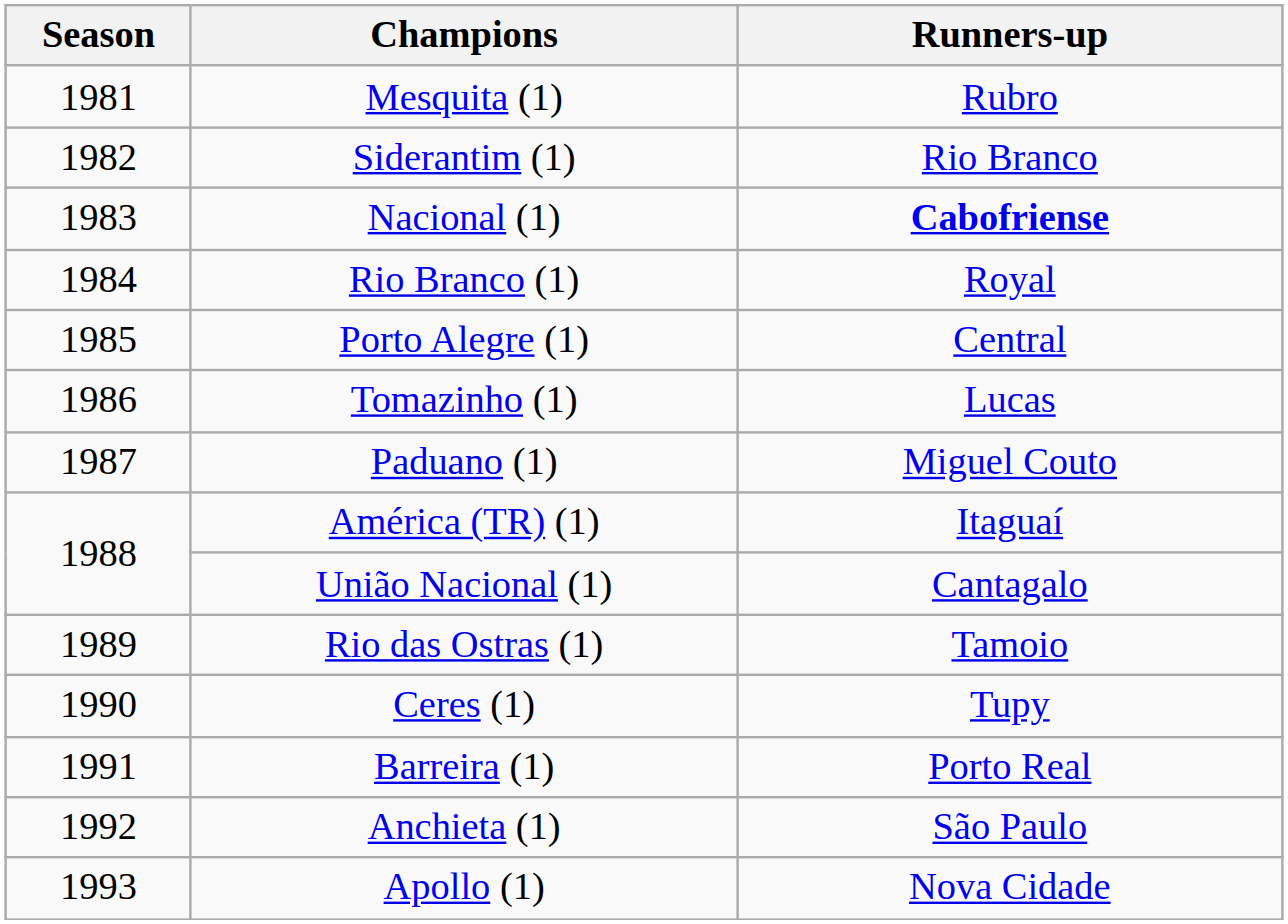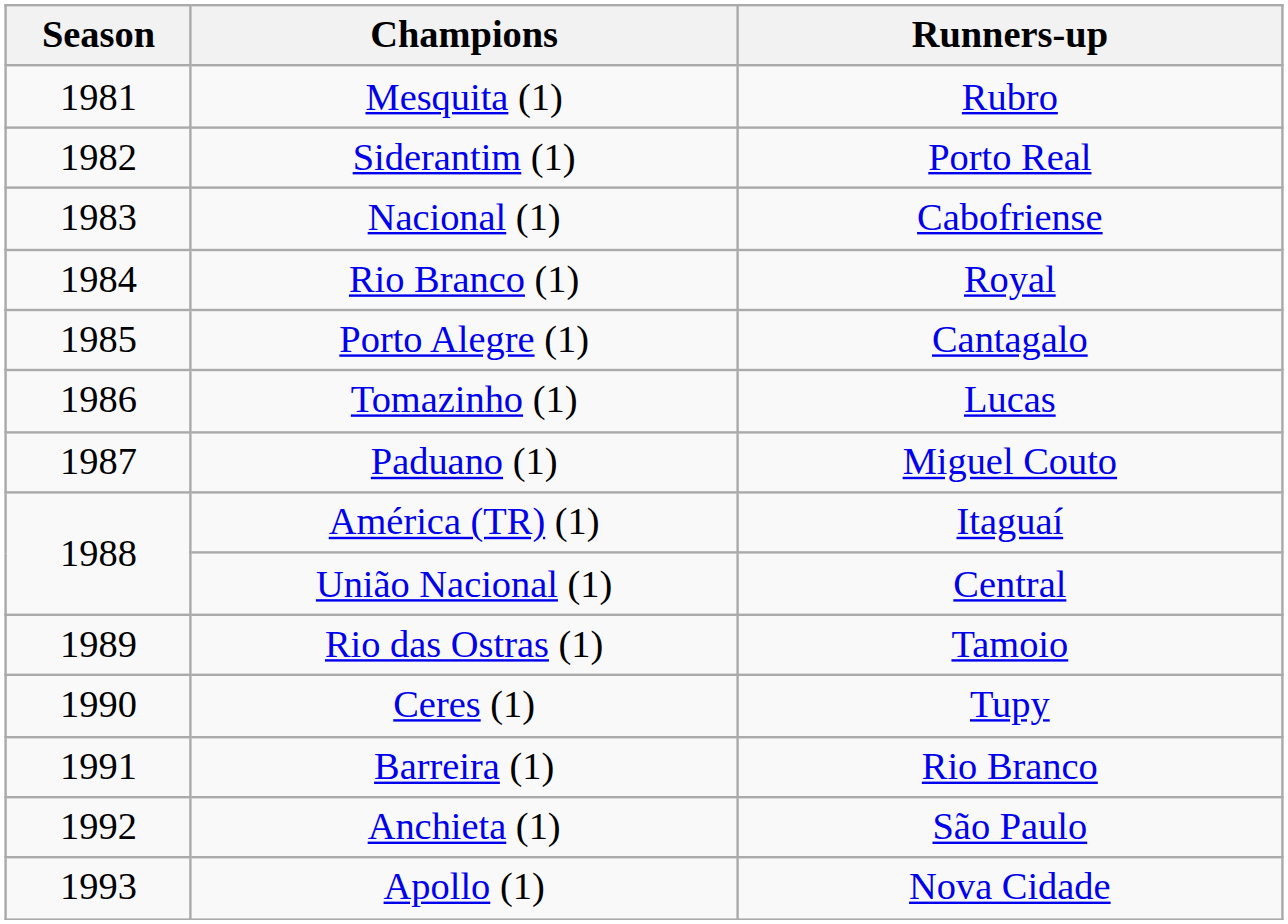Siderantim (1) | Runners-up: Rio Branco -> Porto Real
Nacional (1) | Runners-up: bold -> normal
Porto Alegre (1) | Runners-up: Central -> Cantagalo
União Nacional (1) | Runners-up: Cantagalo -> Central
Barreira (1) | Runners-up: Porto Real -> Rio Branco
